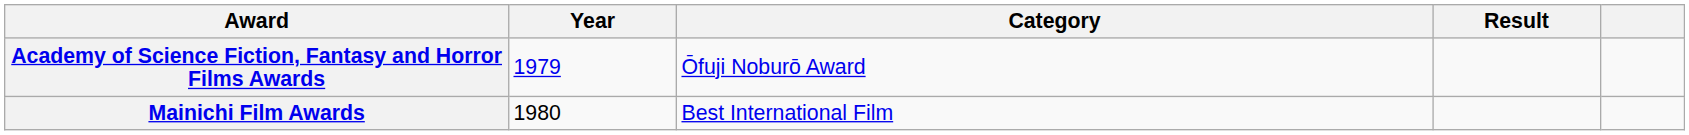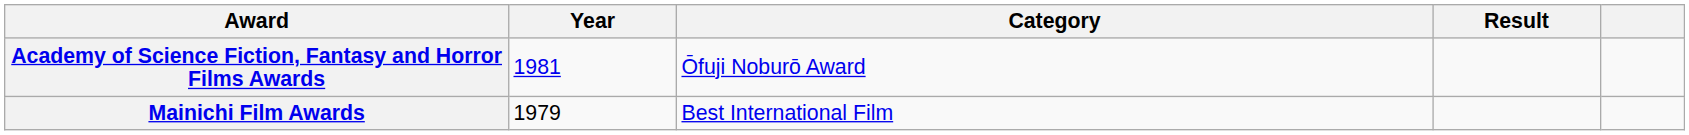Academy of Science Fiction, Fantasy and Horror Films Awards | Year: 1979 -> 1981
Mainichi Film Awards | Year: 1980 -> 1979
